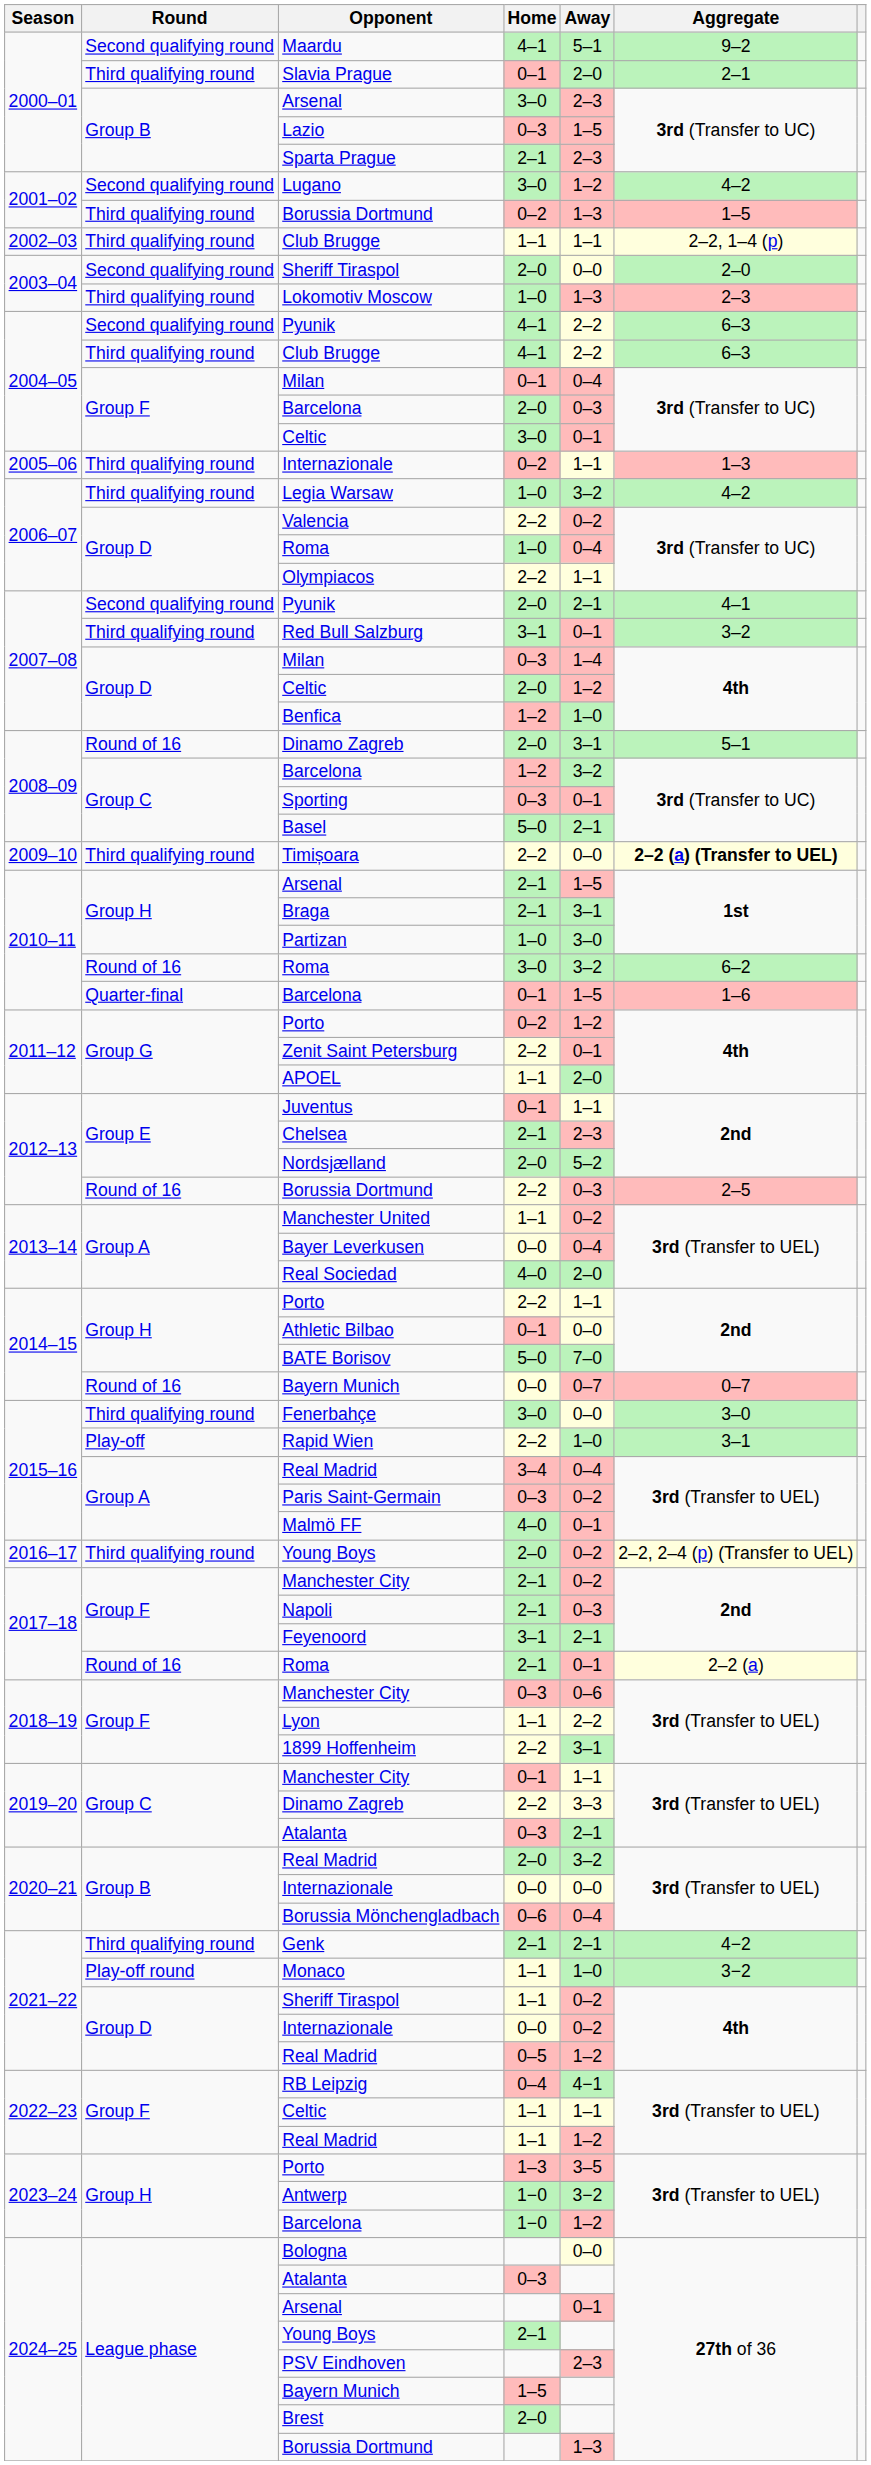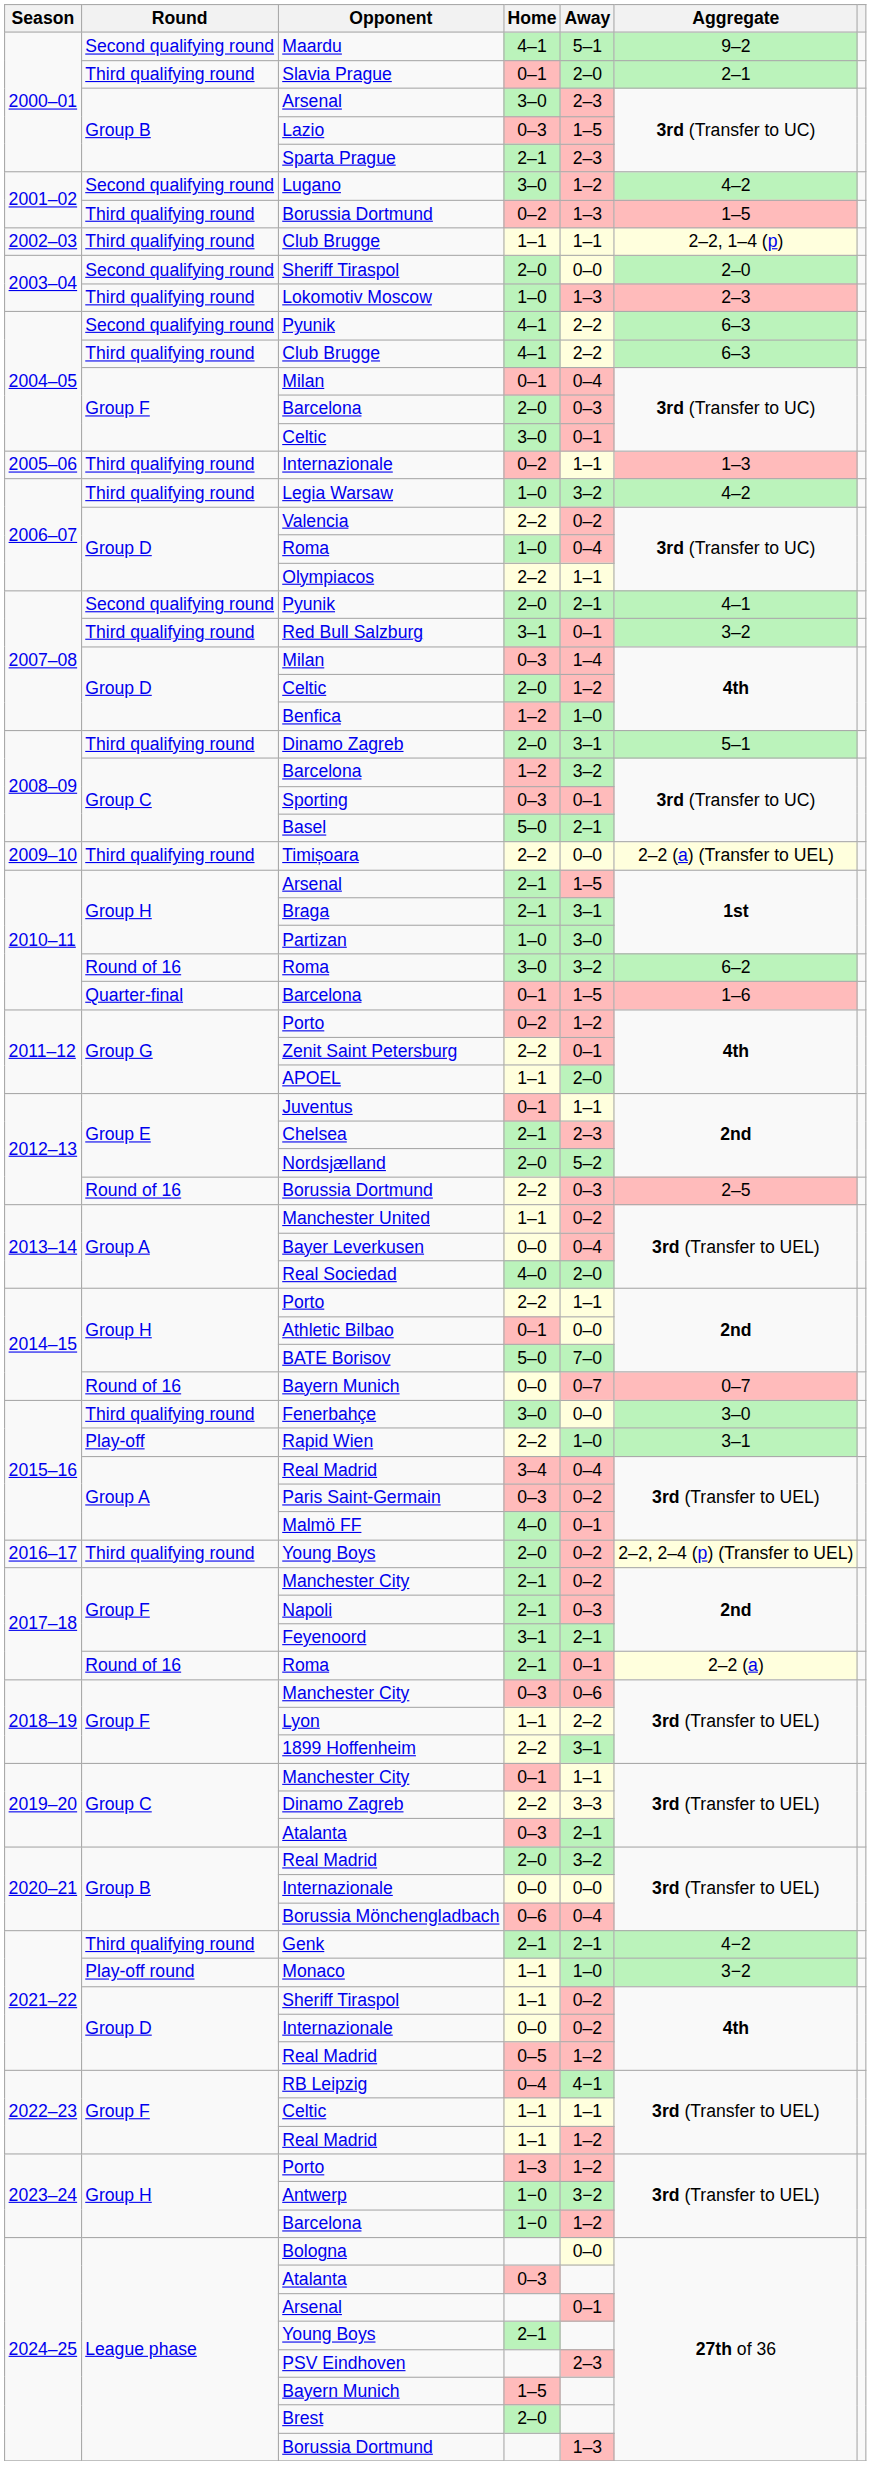2008–09 / Dinamo Zagreb | Round: Round of 16 -> Third qualifying round
Timișoara | Aggregate: bold -> normal
2023–24 / Porto | Away: 3–5 -> 1–2
